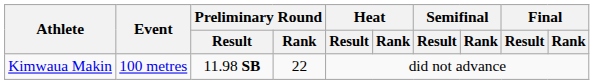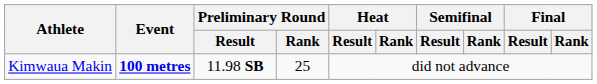Kimwaua Makin | Event: normal -> bold
Kimwaua Makin | Preliminary Round / Rank: 22 -> 25
